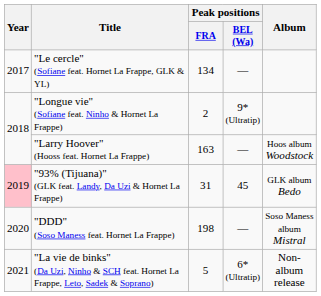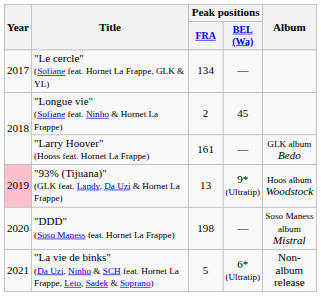"Longue vie" (Sofiane feat. Ninho & Hornet La Frappe) | Peak positions / BEL (Wa): 9* (Ultratip) -> 45
"Larry Hoover" (Hooss feat. Hornet La Frappe) | Peak positions / FRA: 163 -> 161
"Larry Hoover" (Hooss feat. Hornet La Frappe) | Album: Hoos album Woodstock -> GLK album Bedo
"93% (Tijuana)" (GLK feat. Landy, Da Uzi & Hornet La Frappe) | Peak positions / FRA: 31 -> 13
"93% (Tijuana)" (GLK feat. Landy, Da Uzi & Hornet La Frappe) | Peak positions / BEL (Wa): 45 -> 9* (Ultratip)
"93% (Tijuana)" (GLK feat. Landy, Da Uzi & Hornet La Frappe) | Album: GLK album Bedo -> Hoos album Woodstock
